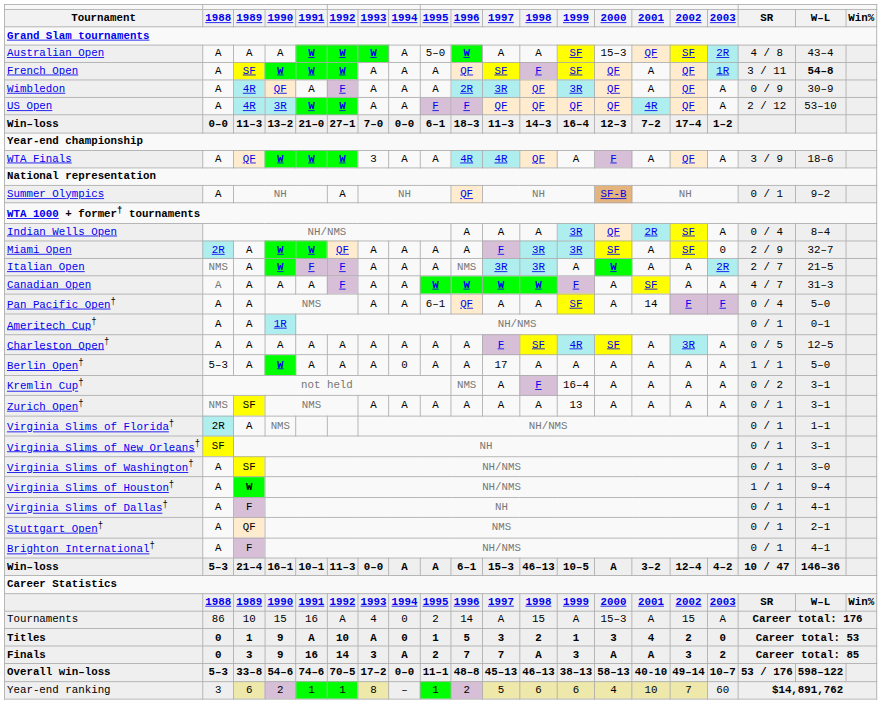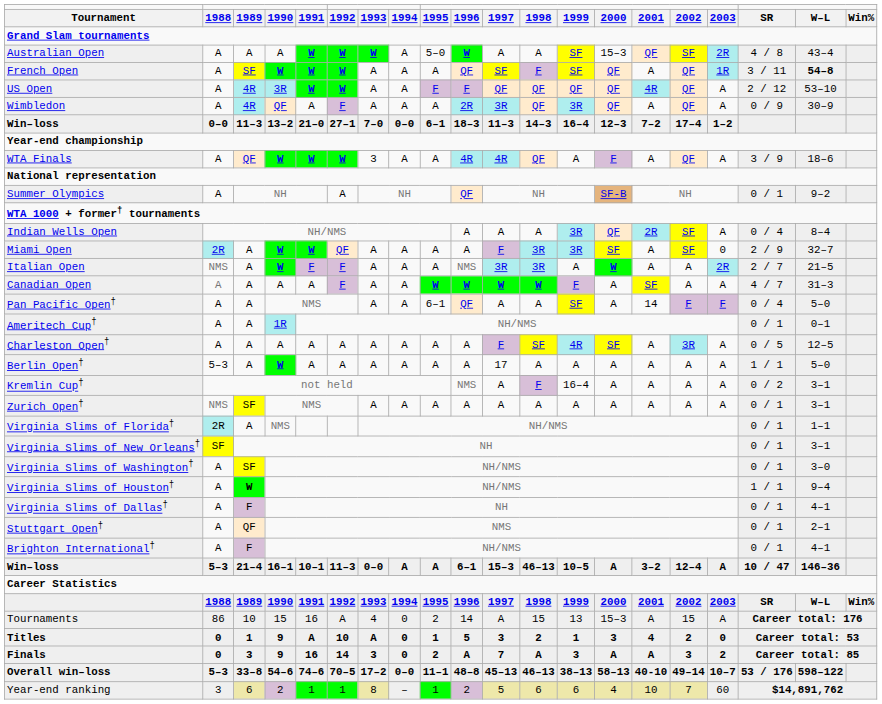rows swapped: Wimbledon <-> US Open
Berlin Open† | column 8: 0 -> A
Zurich Open† | column 13: 13 -> A
Win–loss / 21–4 | column 17: 4–2 -> A
Tournaments | column 13: A -> 13
Finals | column 8: A -> 0
Finals | column 10: 7 -> A
